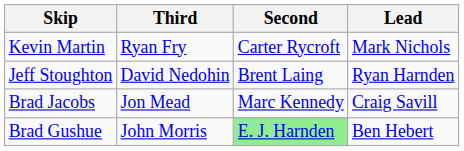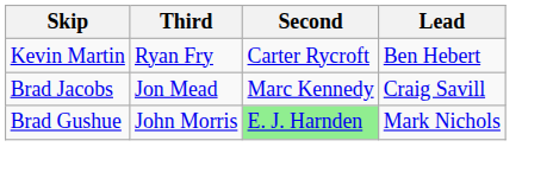Kevin Martin | Lead: Mark Nichols -> Ben Hebert
- row: Jeff Stoughton | David Nedohin | Brent Laing | Ryan Harnden
Brad Gushue | Lead: Ben Hebert -> Mark Nichols
